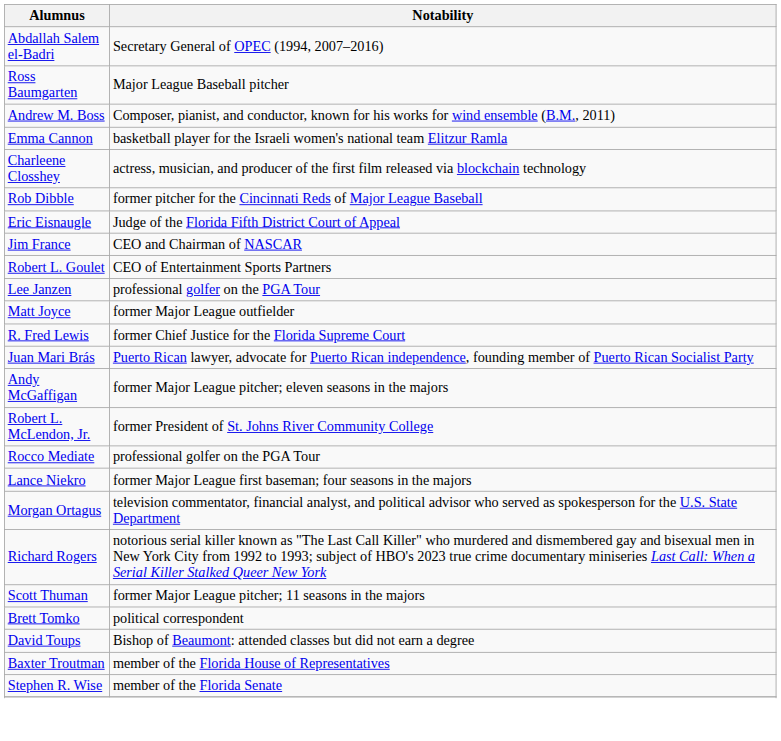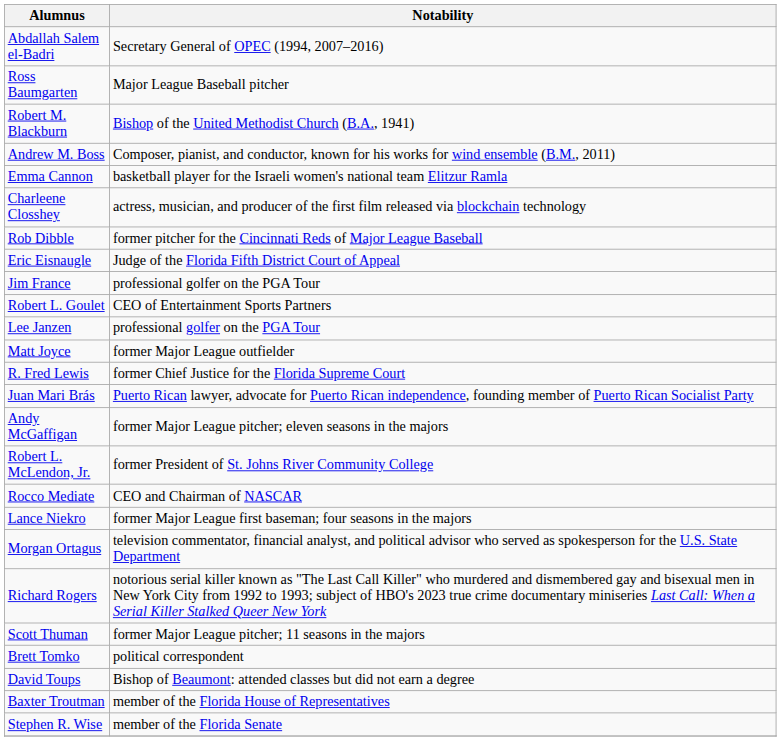+ row: Robert M. Blackburn | Bishop of the United Methodist Church (B.A., 1941)
Jim France | Notability: CEO and Chairman of NASCAR -> professional golfer on the PGA Tour
Rocco Mediate | Notability: professional golfer on the PGA Tour -> CEO and Chairman of NASCAR
